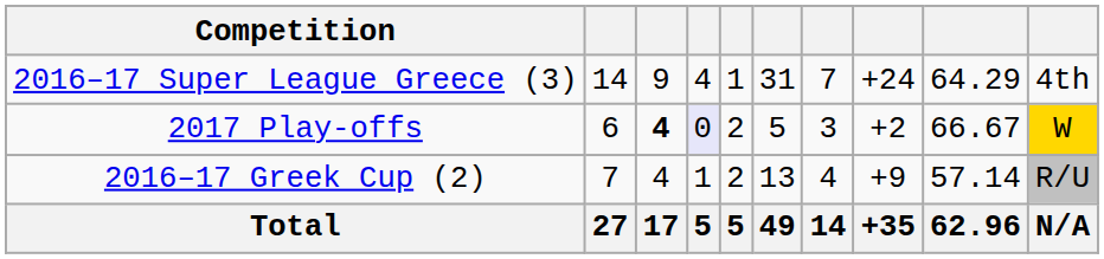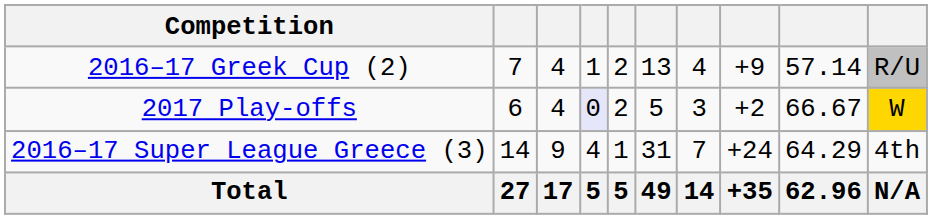rows swapped: 2016–17 Super League Greece (3) <-> 2016–17 Greek Cup (2)
2017 Play-offs | column 3: bold -> normal
